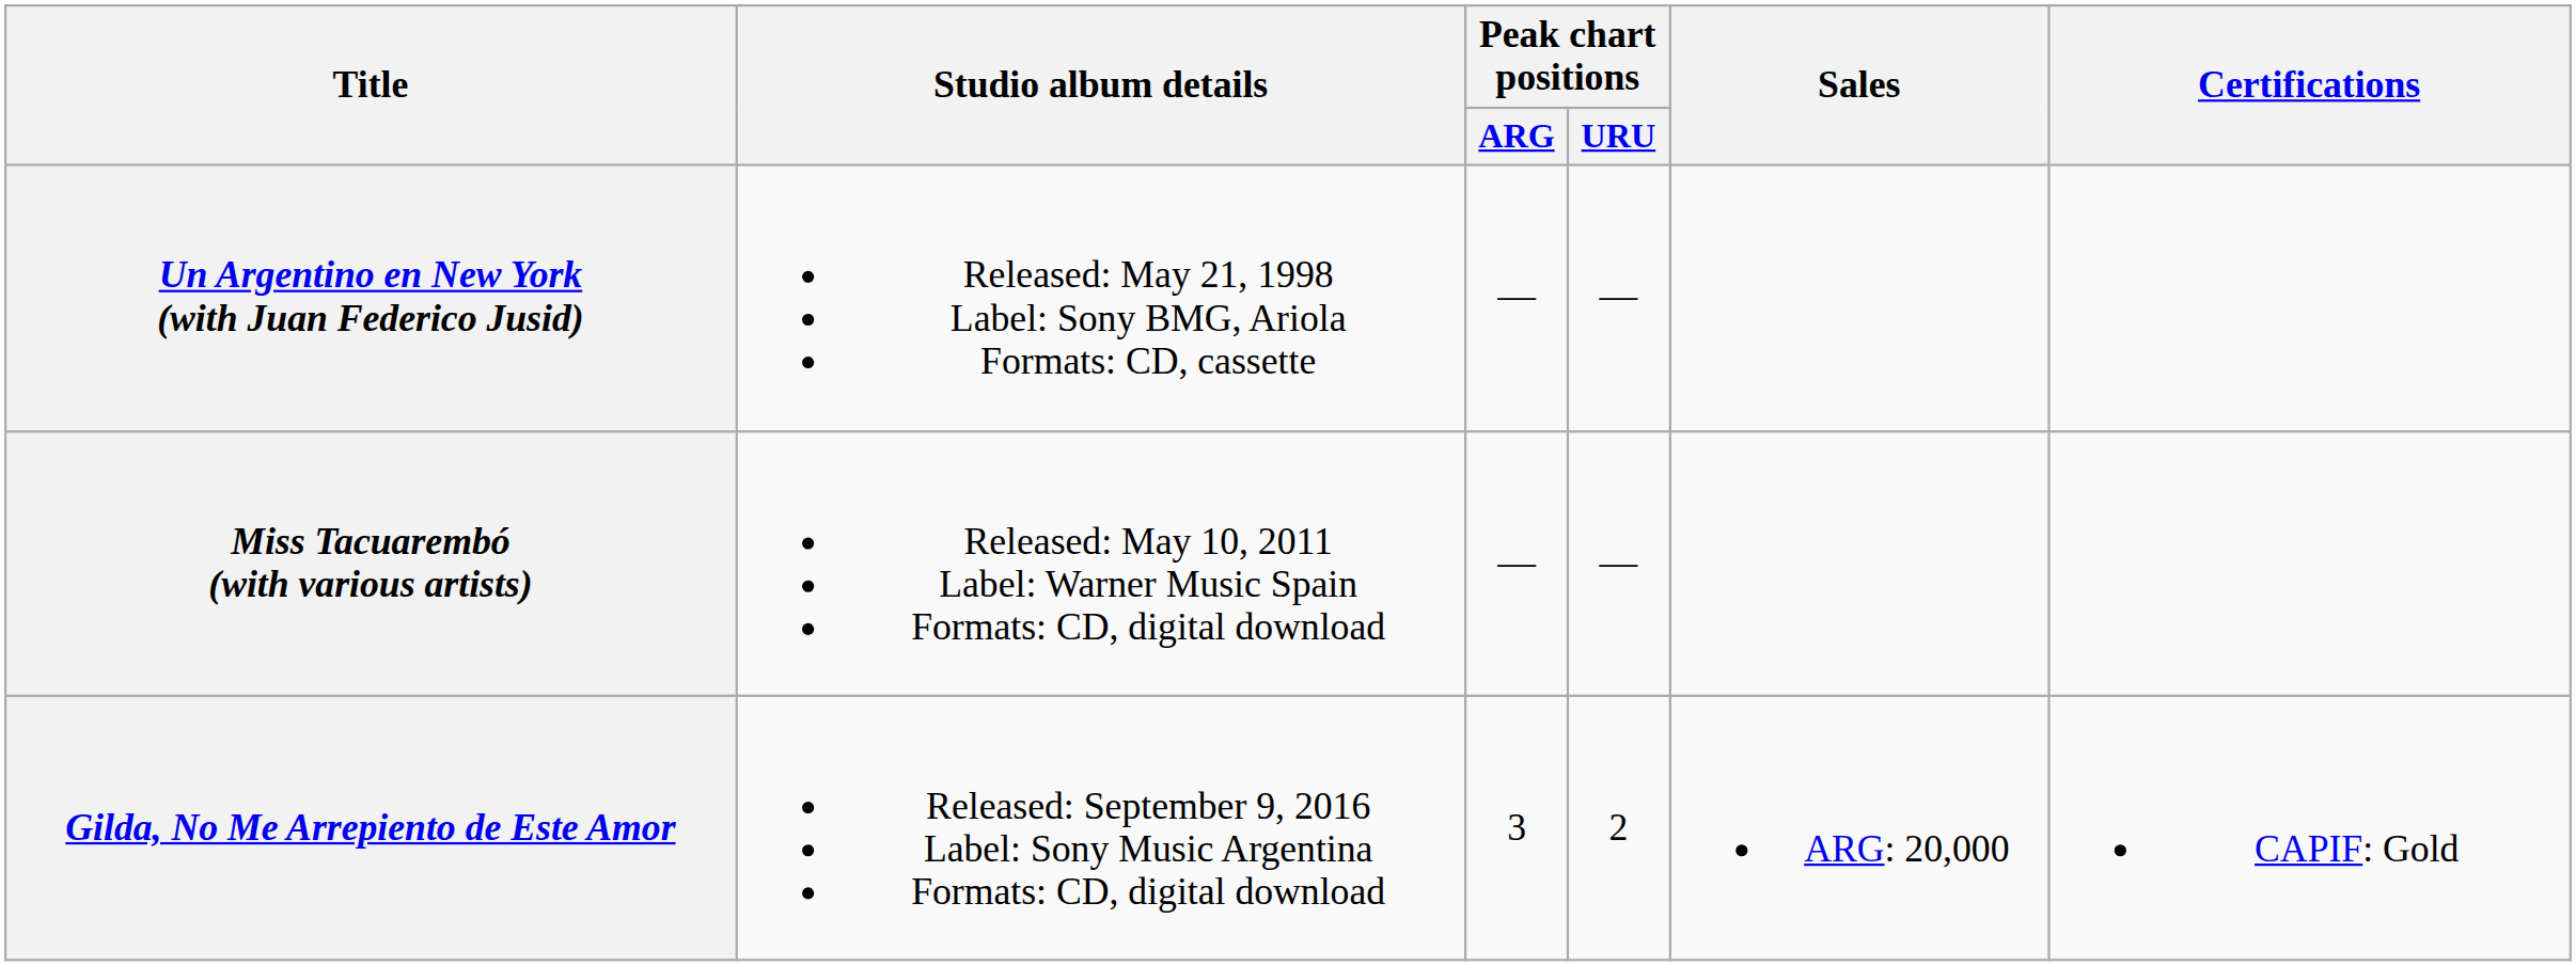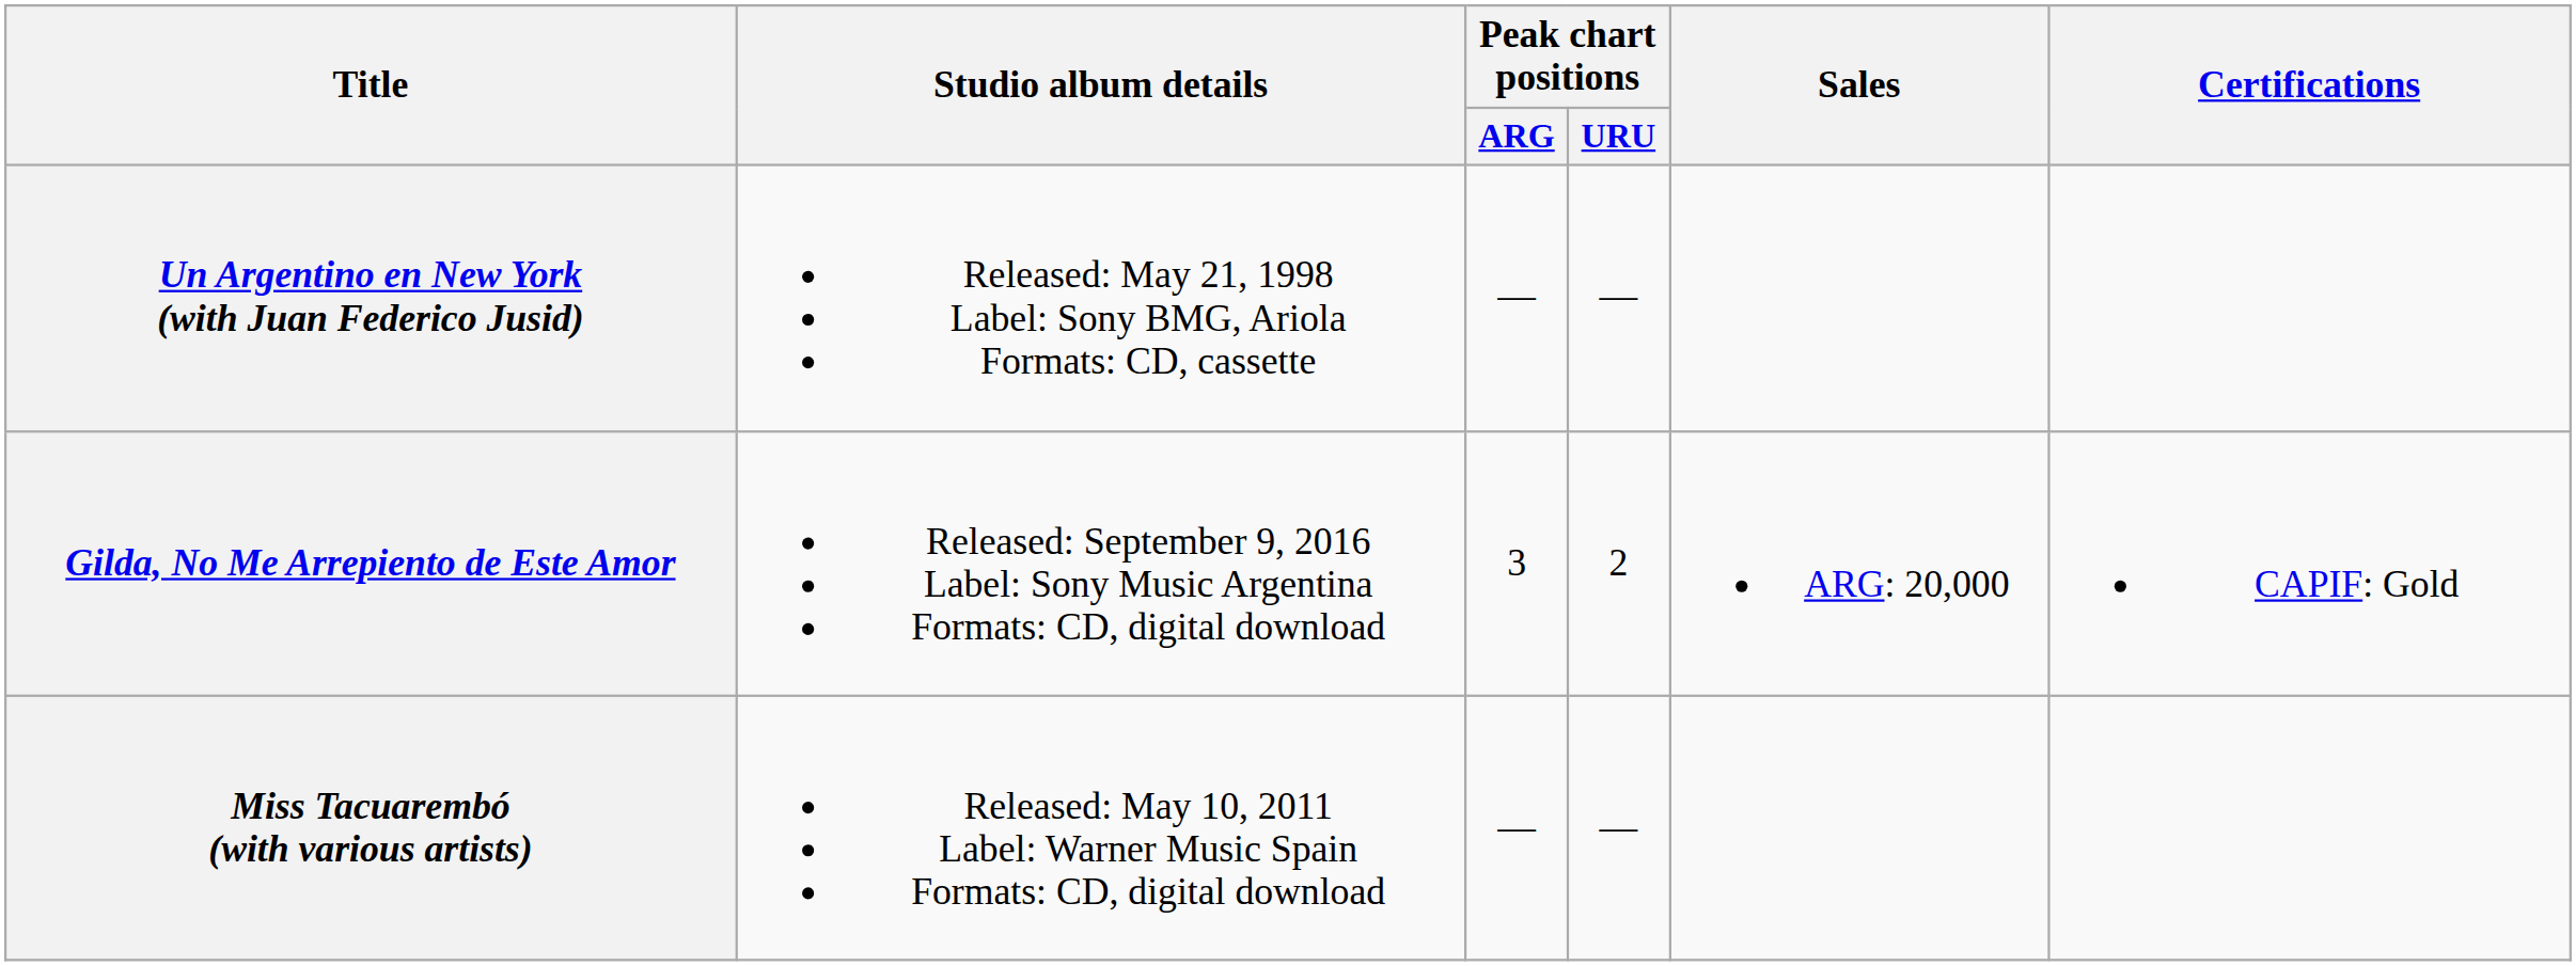rows swapped: Miss Tacuarembó (with various artists) <-> Gilda, No Me Arrepiento de Este Amor
